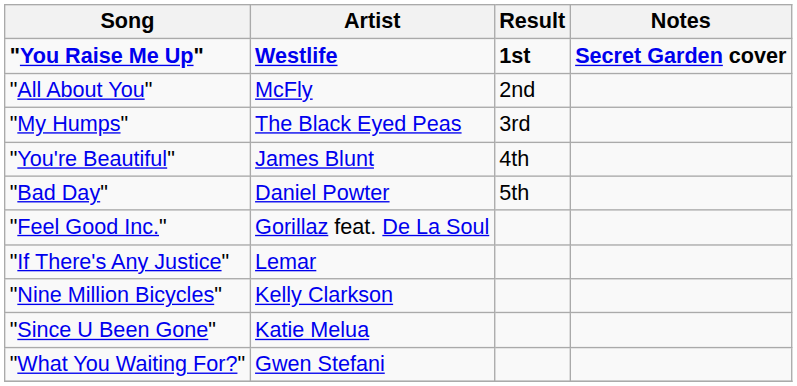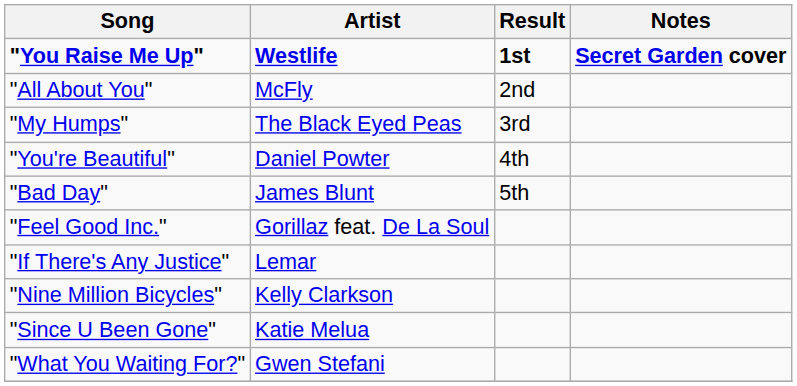"You're Beautiful" | Artist: James Blunt -> Daniel Powter
"Bad Day" | Artist: Daniel Powter -> James Blunt
